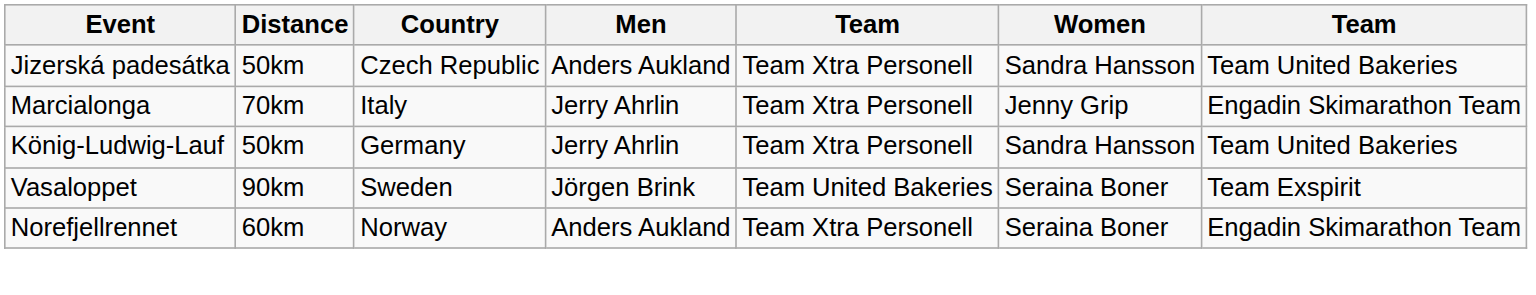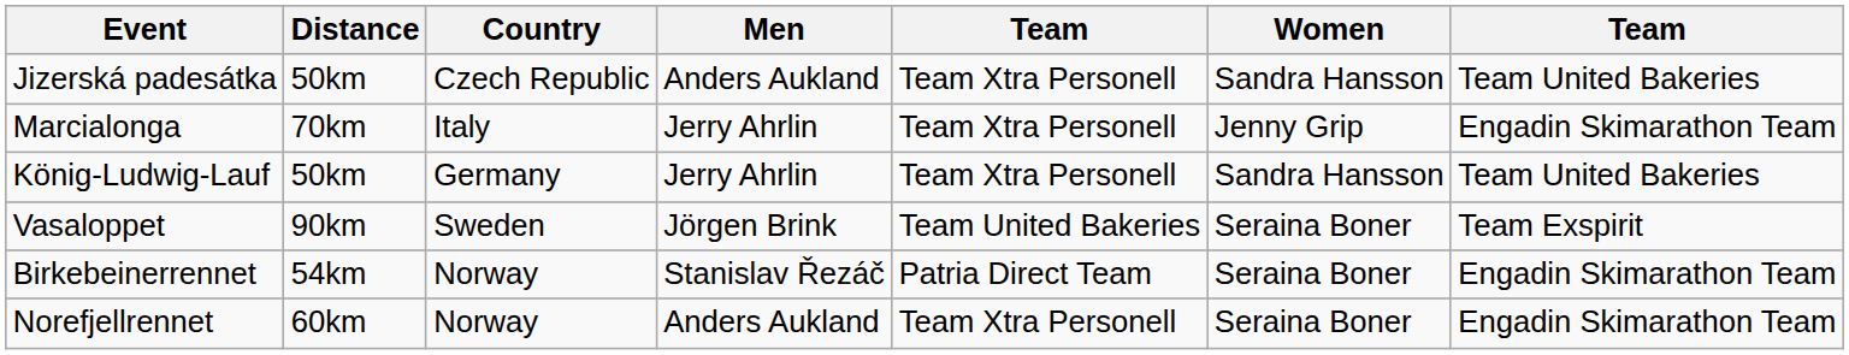+ row: Birkebeinerrennet | 54km | Norway | Stanislav Řezáč | Patria Direct Team | Seraina Boner | Engadin Skimarathon Team
